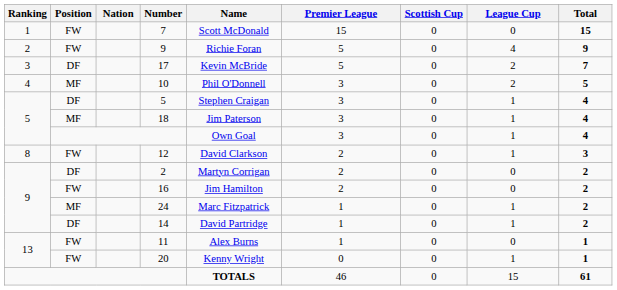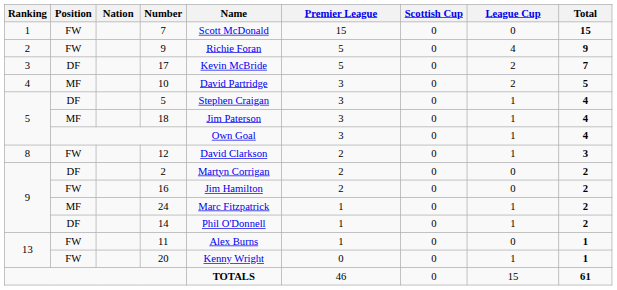10 | Name: Phil O'Donnell -> David Partridge
14 | Name: David Partridge -> Phil O'Donnell
